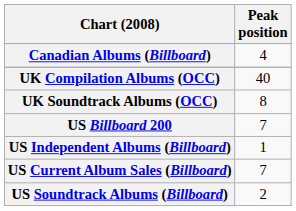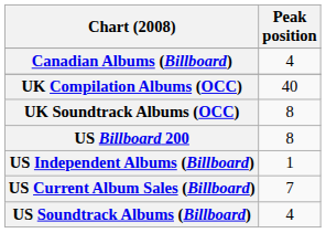US Billboard 200 | Peak position: 7 -> 8
US Soundtrack Albums (Billboard) | Peak position: 2 -> 4
